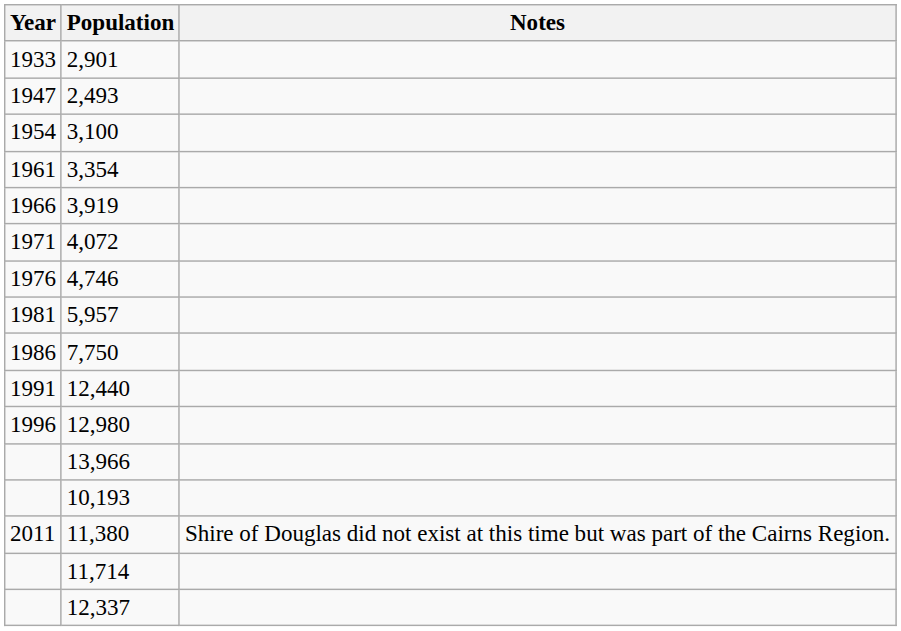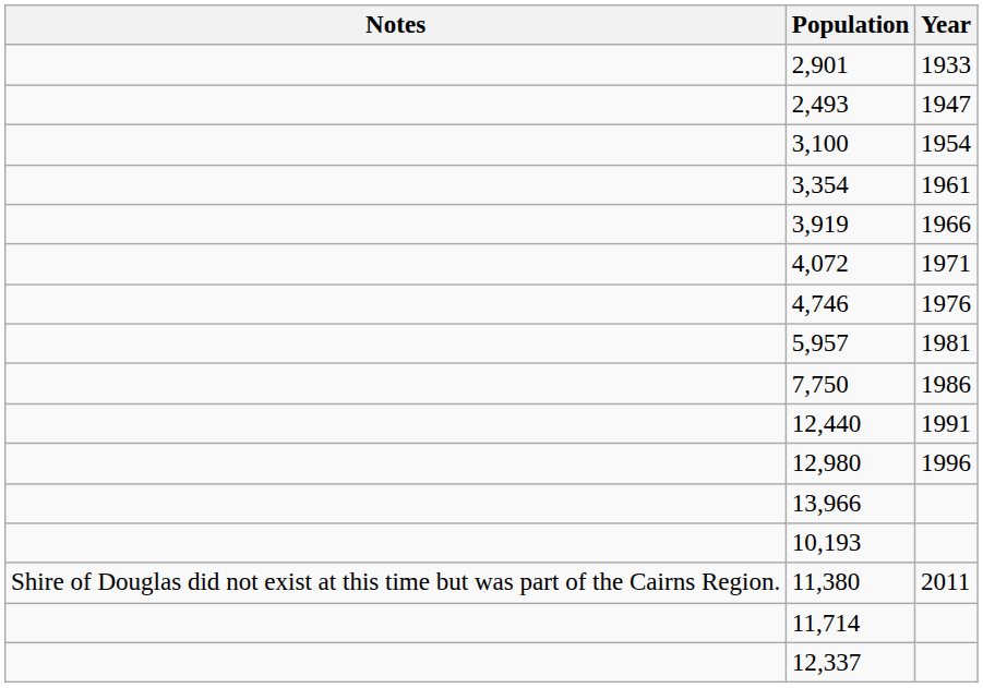columns swapped: Year <-> Notes
